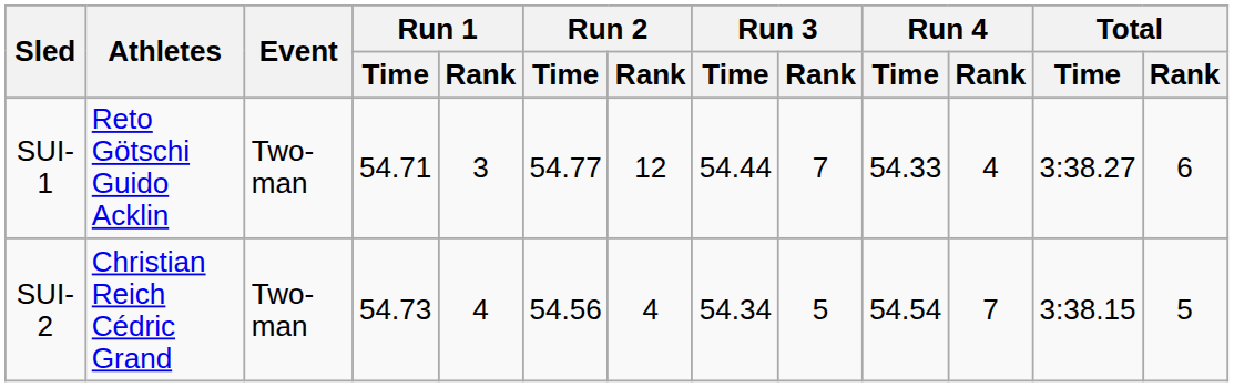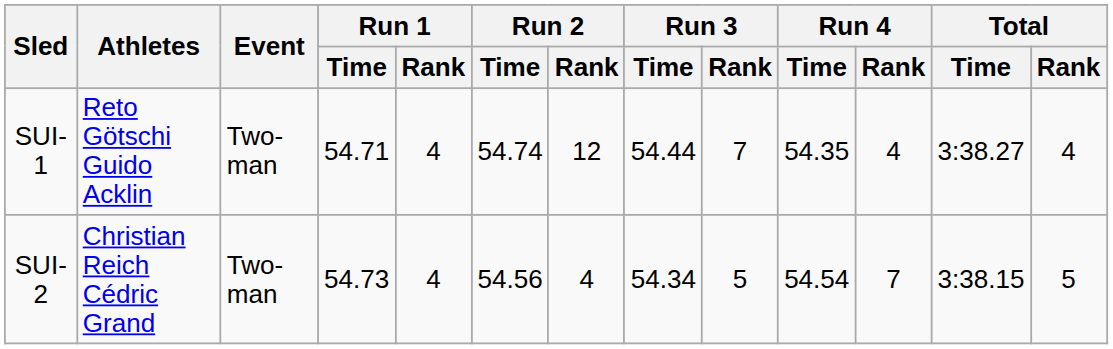SUI-1 | Run 1 / Rank: 3 -> 4
SUI-1 | Run 2 / Time: 54.77 -> 54.74
SUI-1 | Run 4 / Time: 54.33 -> 54.35
SUI-1 | Total / Rank: 6 -> 4
